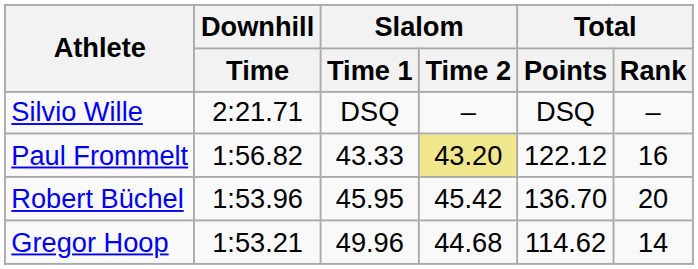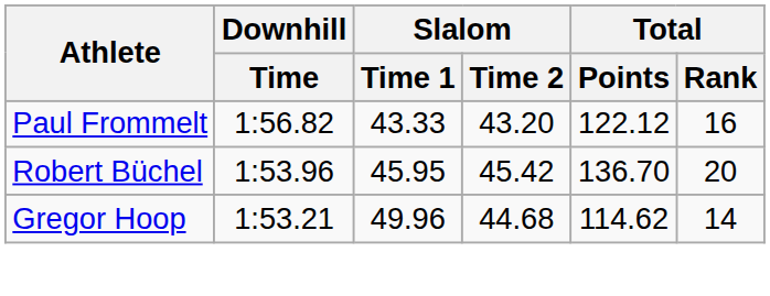- row: Silvio Wille | 2:21.71 | DSQ | – | DSQ | –
Paul Frommelt | Slalom / Time 2: khaki background -> no background
